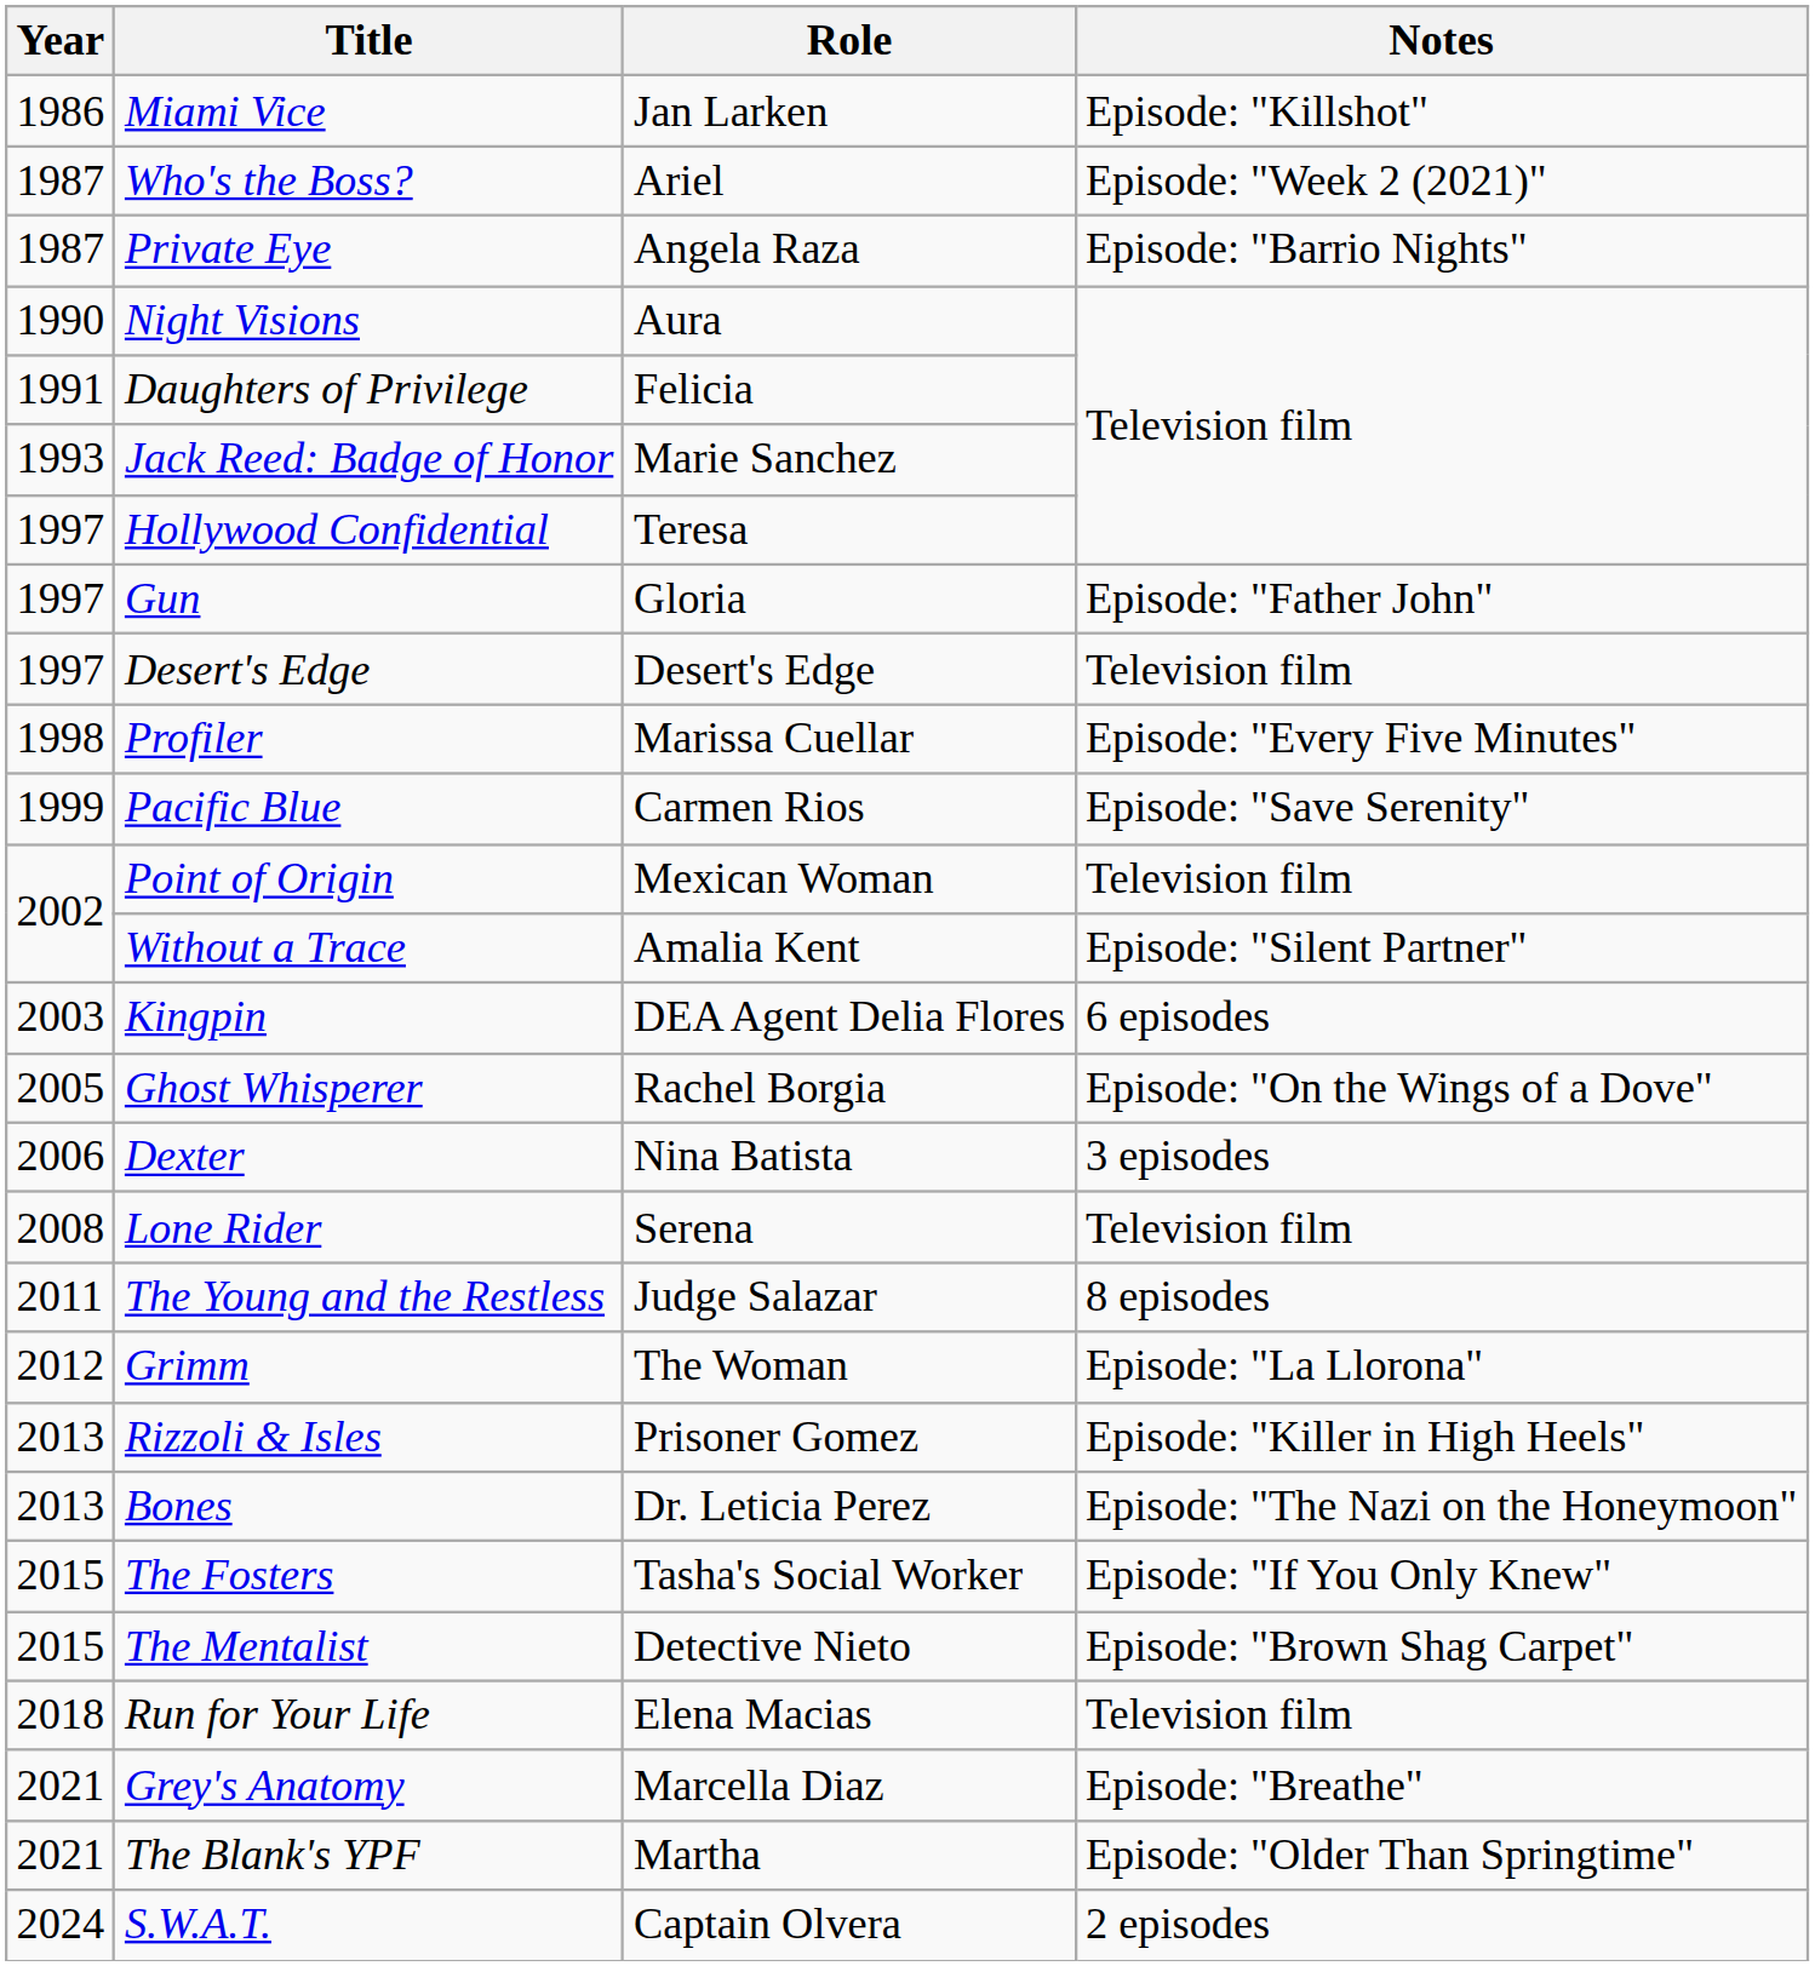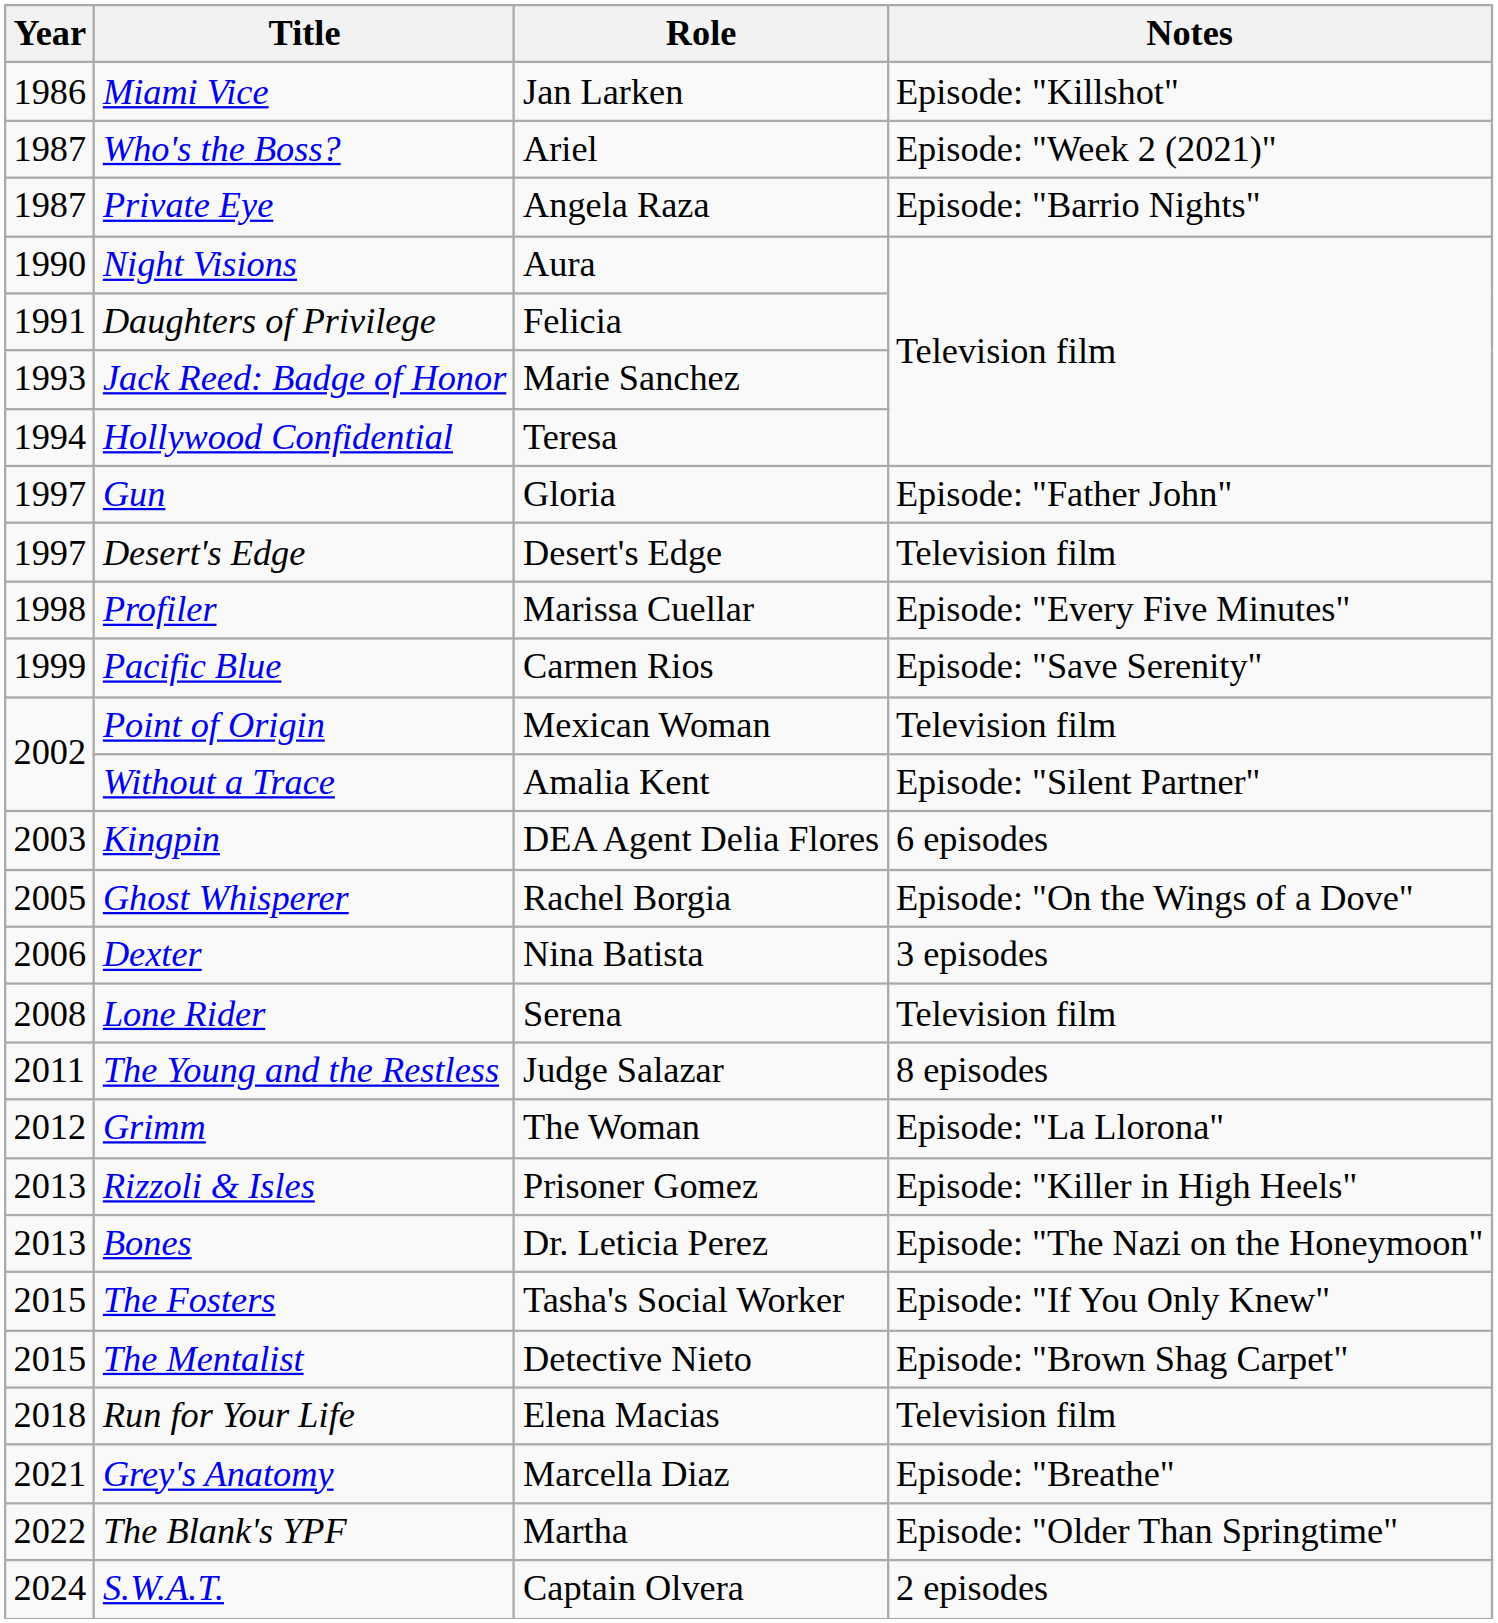Hollywood Confidential | Year: 1997 -> 1994
The Blank's YPF | Year: 2021 -> 2022
